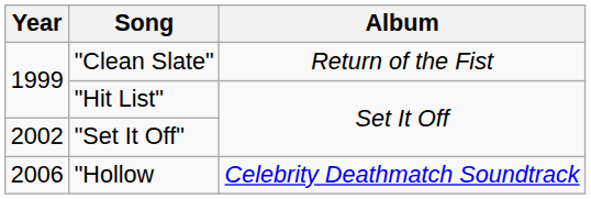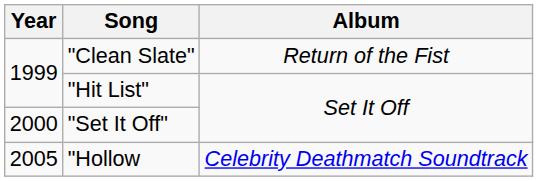"Set It Off" | Year: 2002 -> 2000
"Hollow | Year: 2006 -> 2005
